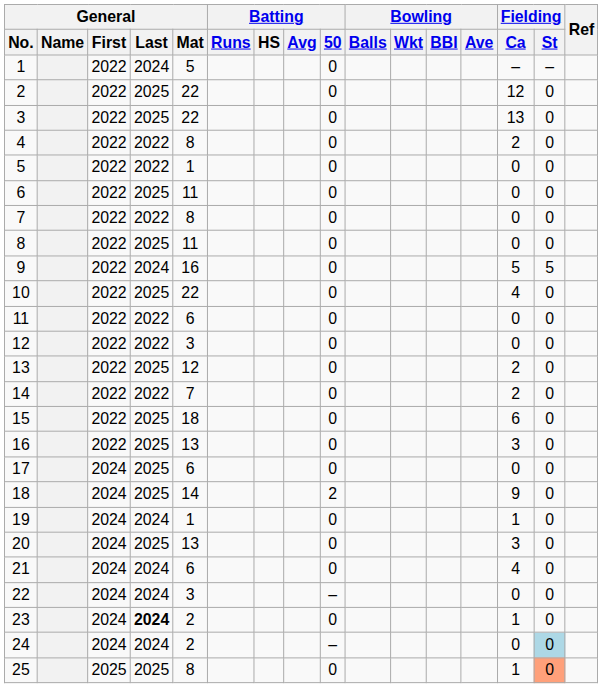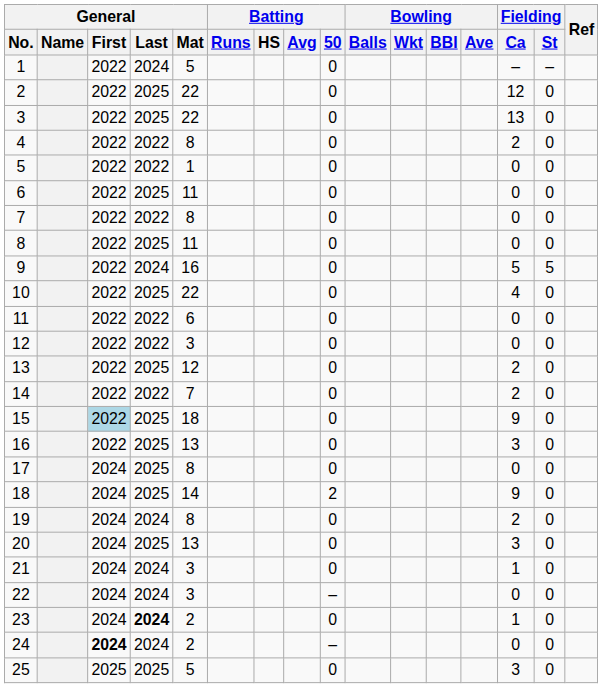15 | General / First: no background -> lightblue background
15 | Fielding / Ca: 6 -> 9
17 | General / Mat: 6 -> 8
19 | General / Mat: 1 -> 8
19 | Fielding / Ca: 1 -> 2
21 | General / Mat: 6 -> 3
21 | Fielding / Ca: 4 -> 1
24 | General / First: normal -> bold
24 | Fielding / St: lightblue background -> no background
25 | General / Mat: 8 -> 5
25 | Fielding / Ca: 1 -> 3
25 | Fielding / St: lightsalmon background -> no background
